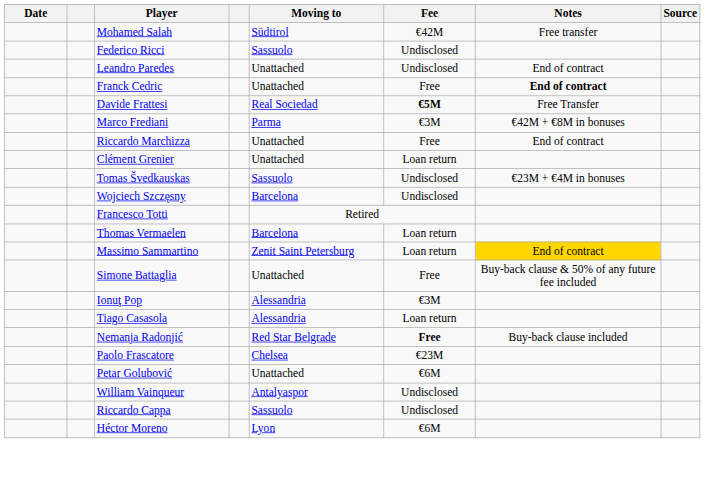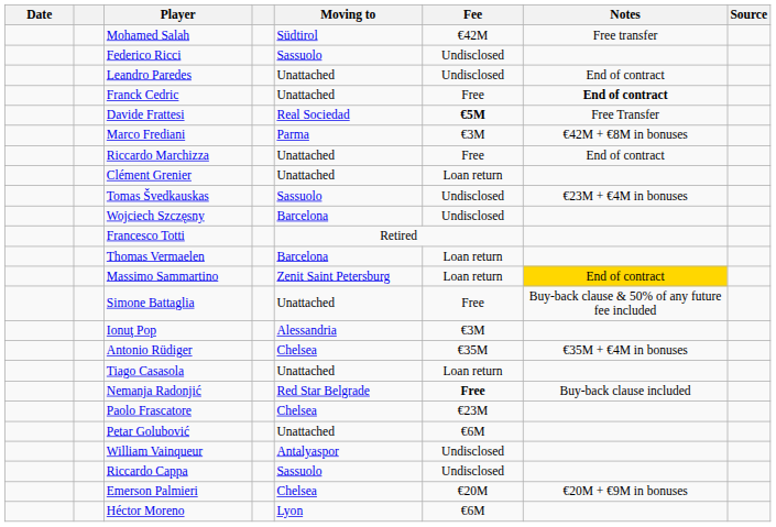+ row: Antonio Rüdiger | Chelsea | €35M | €35M + €4M in bonuses
Tiago Casasola | Moving to: Alessandria -> Unattached
+ row: Emerson Palmieri | Chelsea | €20M | €20M + €9M in bonuses
